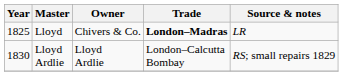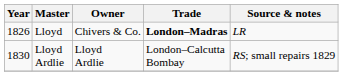Lloyd | Year: 1825 -> 1826
